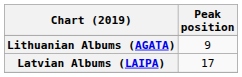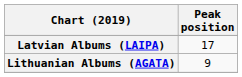rows swapped: Latvian Albums (LAIPA) <-> Lithuanian Albums (AGATA)
